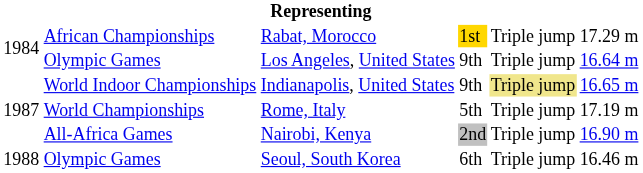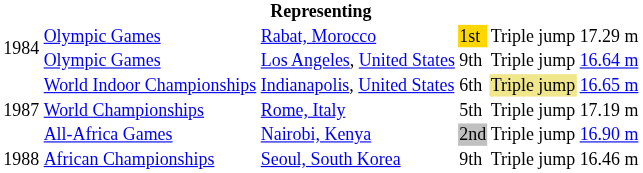Rabat, Morocco | column 2: African Championships -> Olympic Games
Indianapolis, United States | column 4: 9th -> 6th
Seoul, South Korea | column 2: Olympic Games -> African Championships
Seoul, South Korea | column 4: 6th -> 9th
